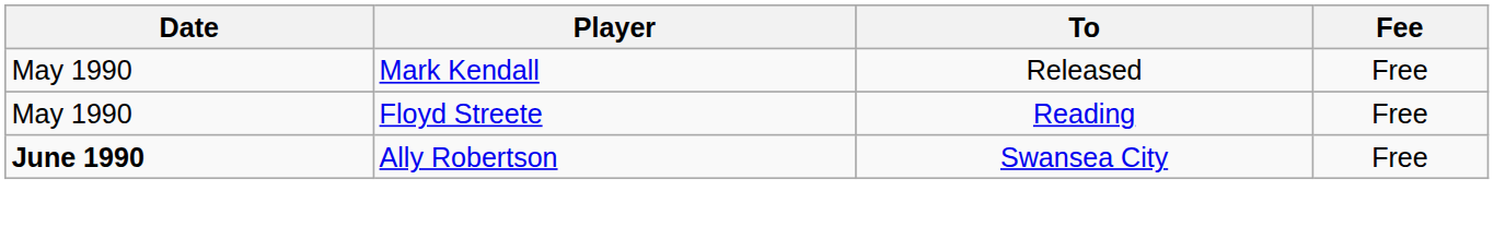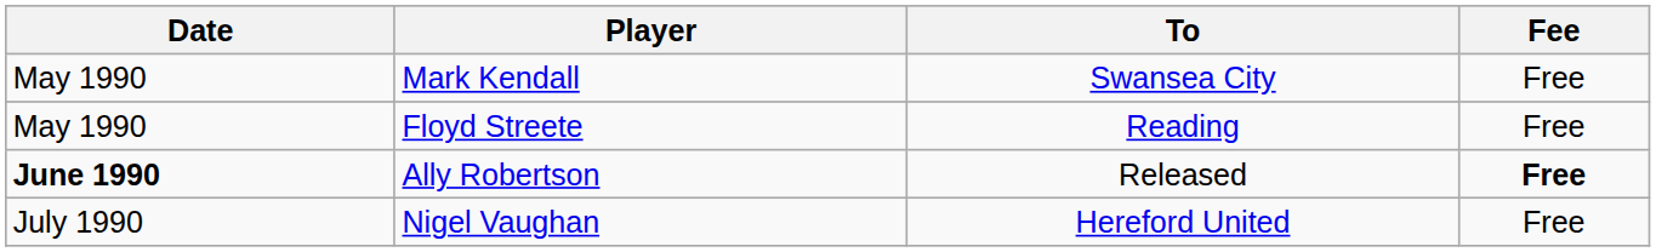Mark Kendall | To: Released -> Swansea City
Ally Robertson | To: Swansea City -> Released
Ally Robertson | Fee: normal -> bold
+ row: July 1990 | Nigel Vaughan | Hereford United | Free
